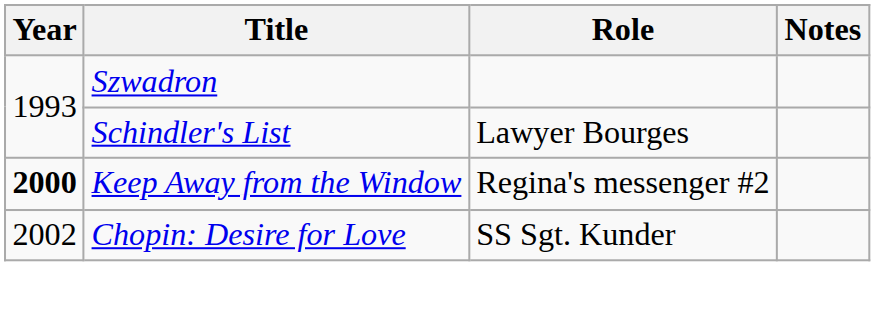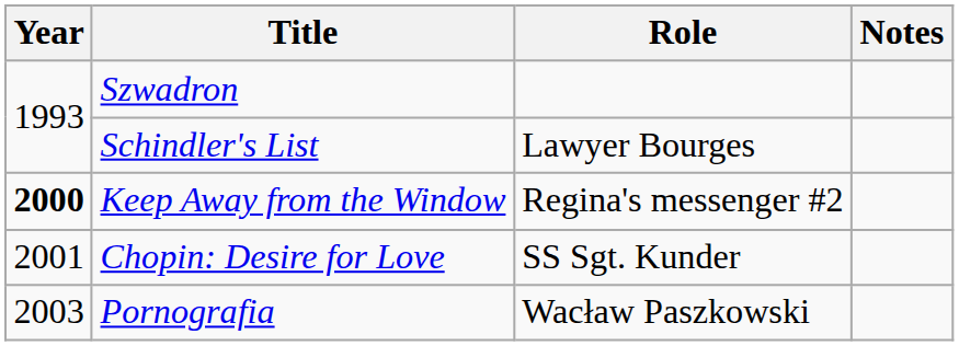Chopin: Desire for Love | Year: 2002 -> 2001
+ row: 2003 | Pornografia | Wacław Paszkowski
